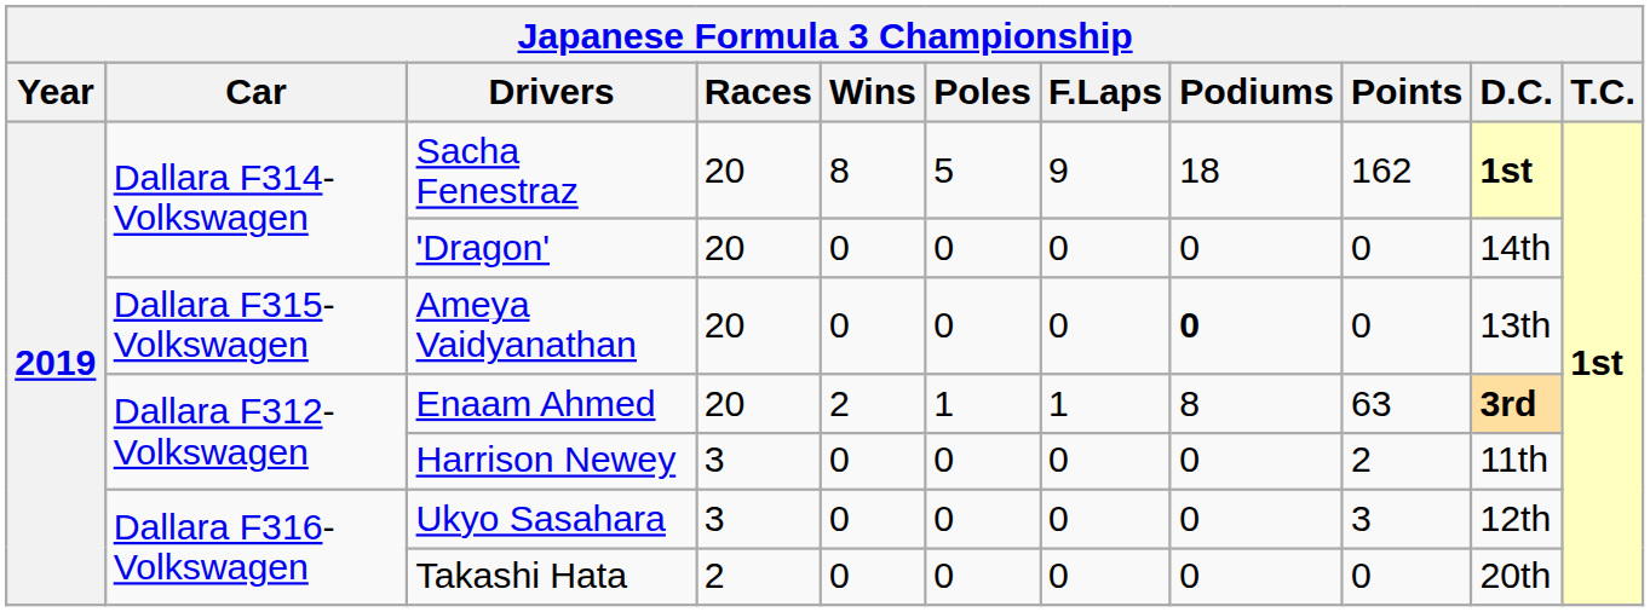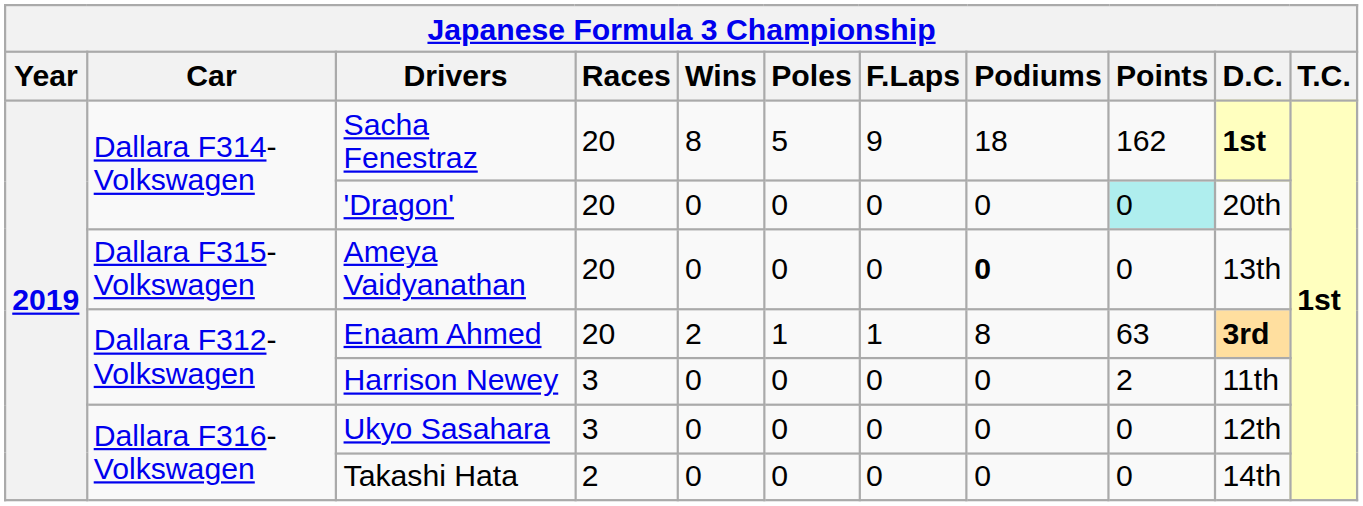'Dragon' | Points: no background -> paleturquoise background
'Dragon' | D.C.: 14th -> 20th
Ukyo Sasahara | Points: 3 -> 0
Takashi Hata | D.C.: 20th -> 14th
